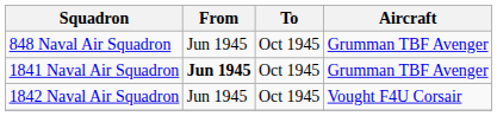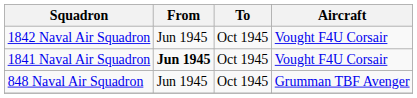rows swapped: 848 Naval Air Squadron <-> 1842 Naval Air Squadron
1841 Naval Air Squadron | Aircraft: Grumman TBF Avenger -> Vought F4U Corsair
